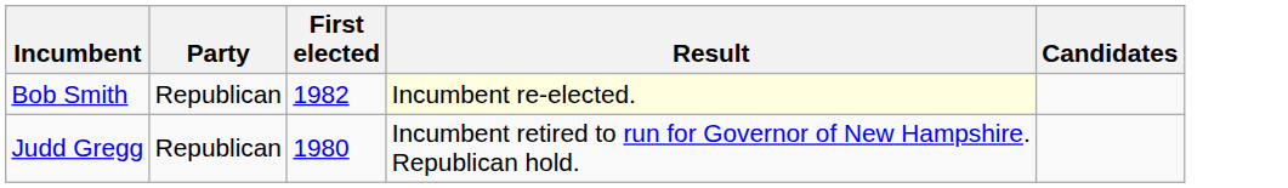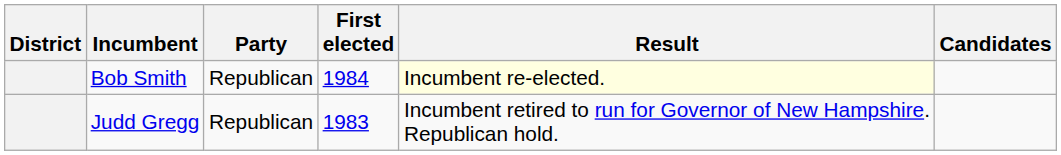+ column: District
Bob Smith | First elected: 1982 -> 1984
Judd Gregg | First elected: 1980 -> 1983
